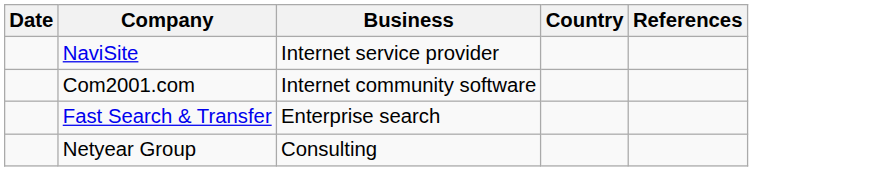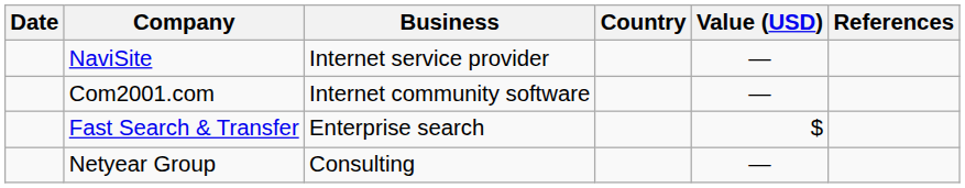+ column: Value (USD) | — | — | $ | —
